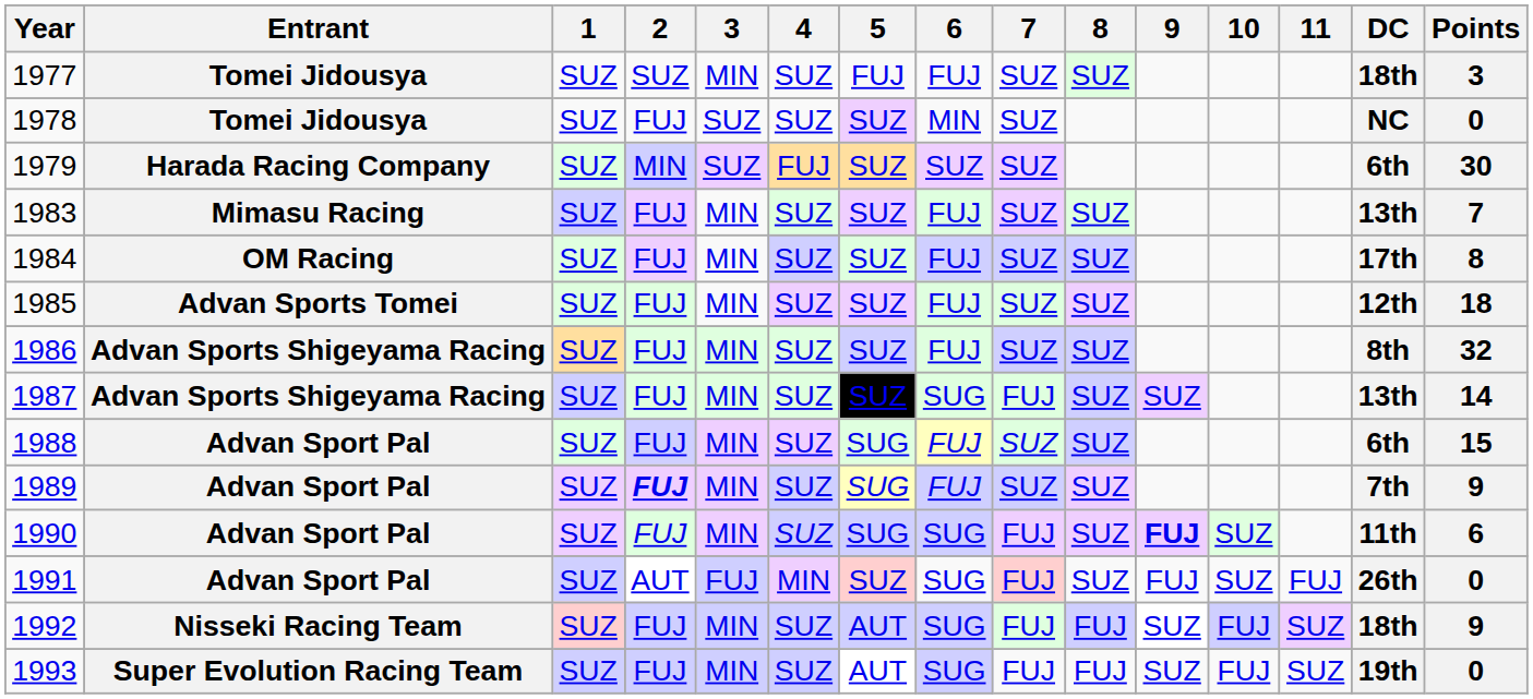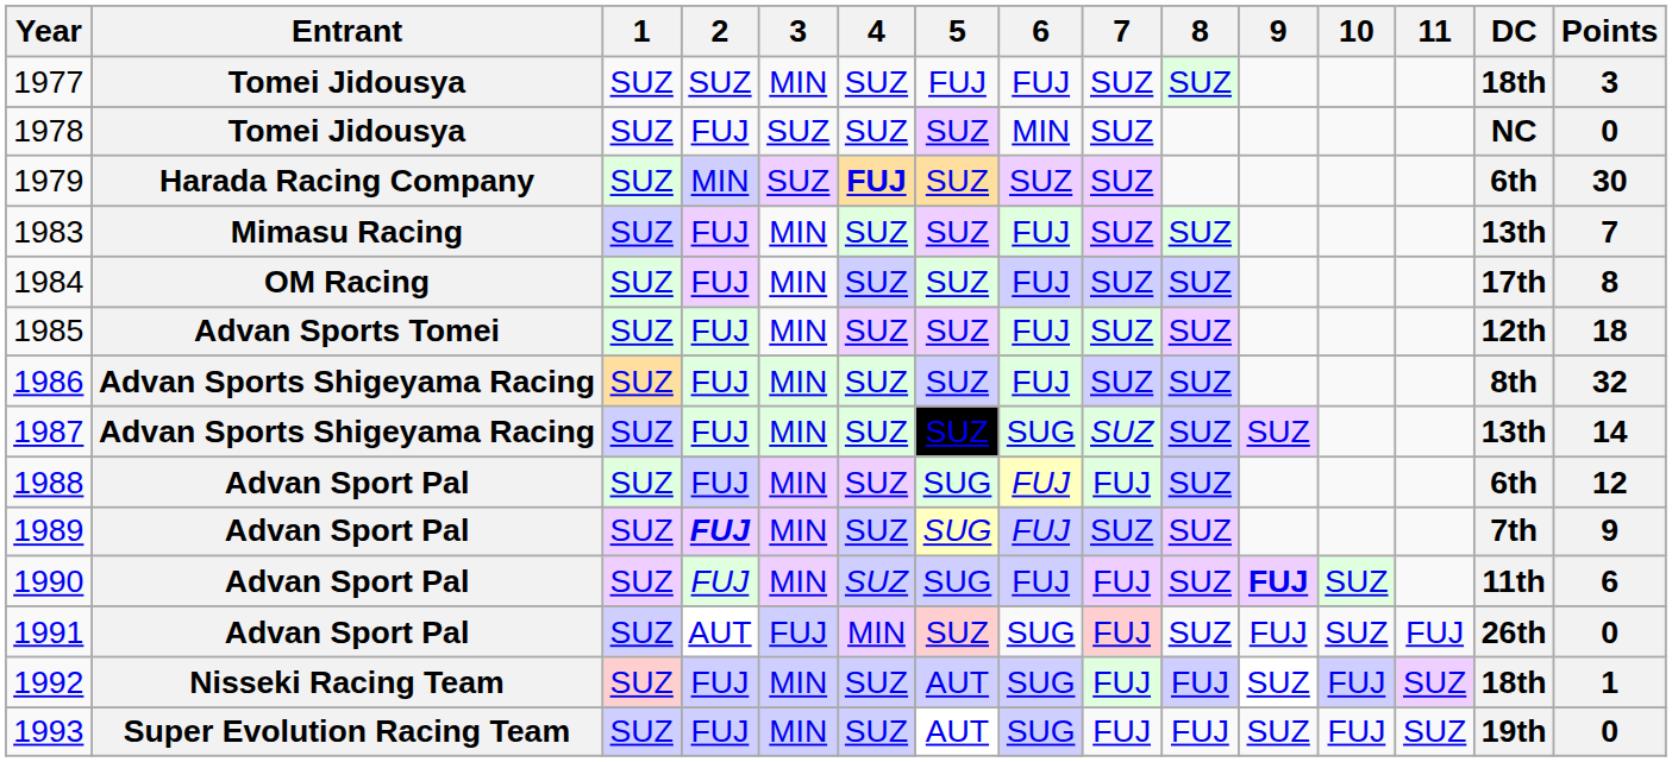1979 | 4: normal -> bold
1987 | 7: FUJ -> SUZ
1988 | 7: SUZ -> FUJ
1988 | Points: 15 -> 12
1990 | 6: SUG -> FUJ
1992 | Points: 9 -> 1
